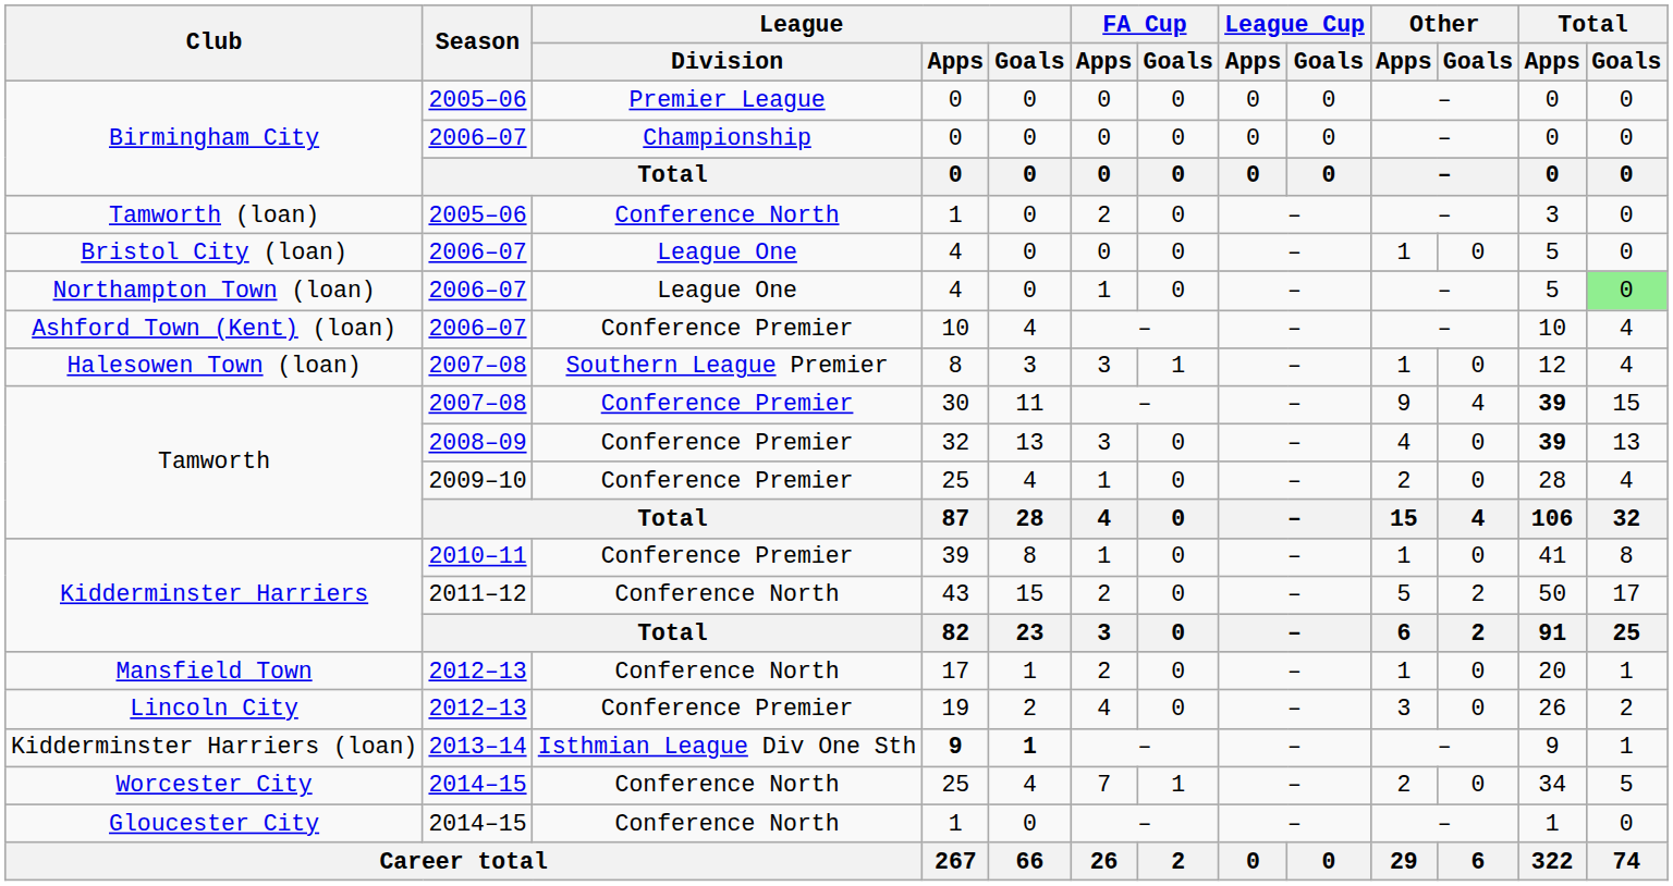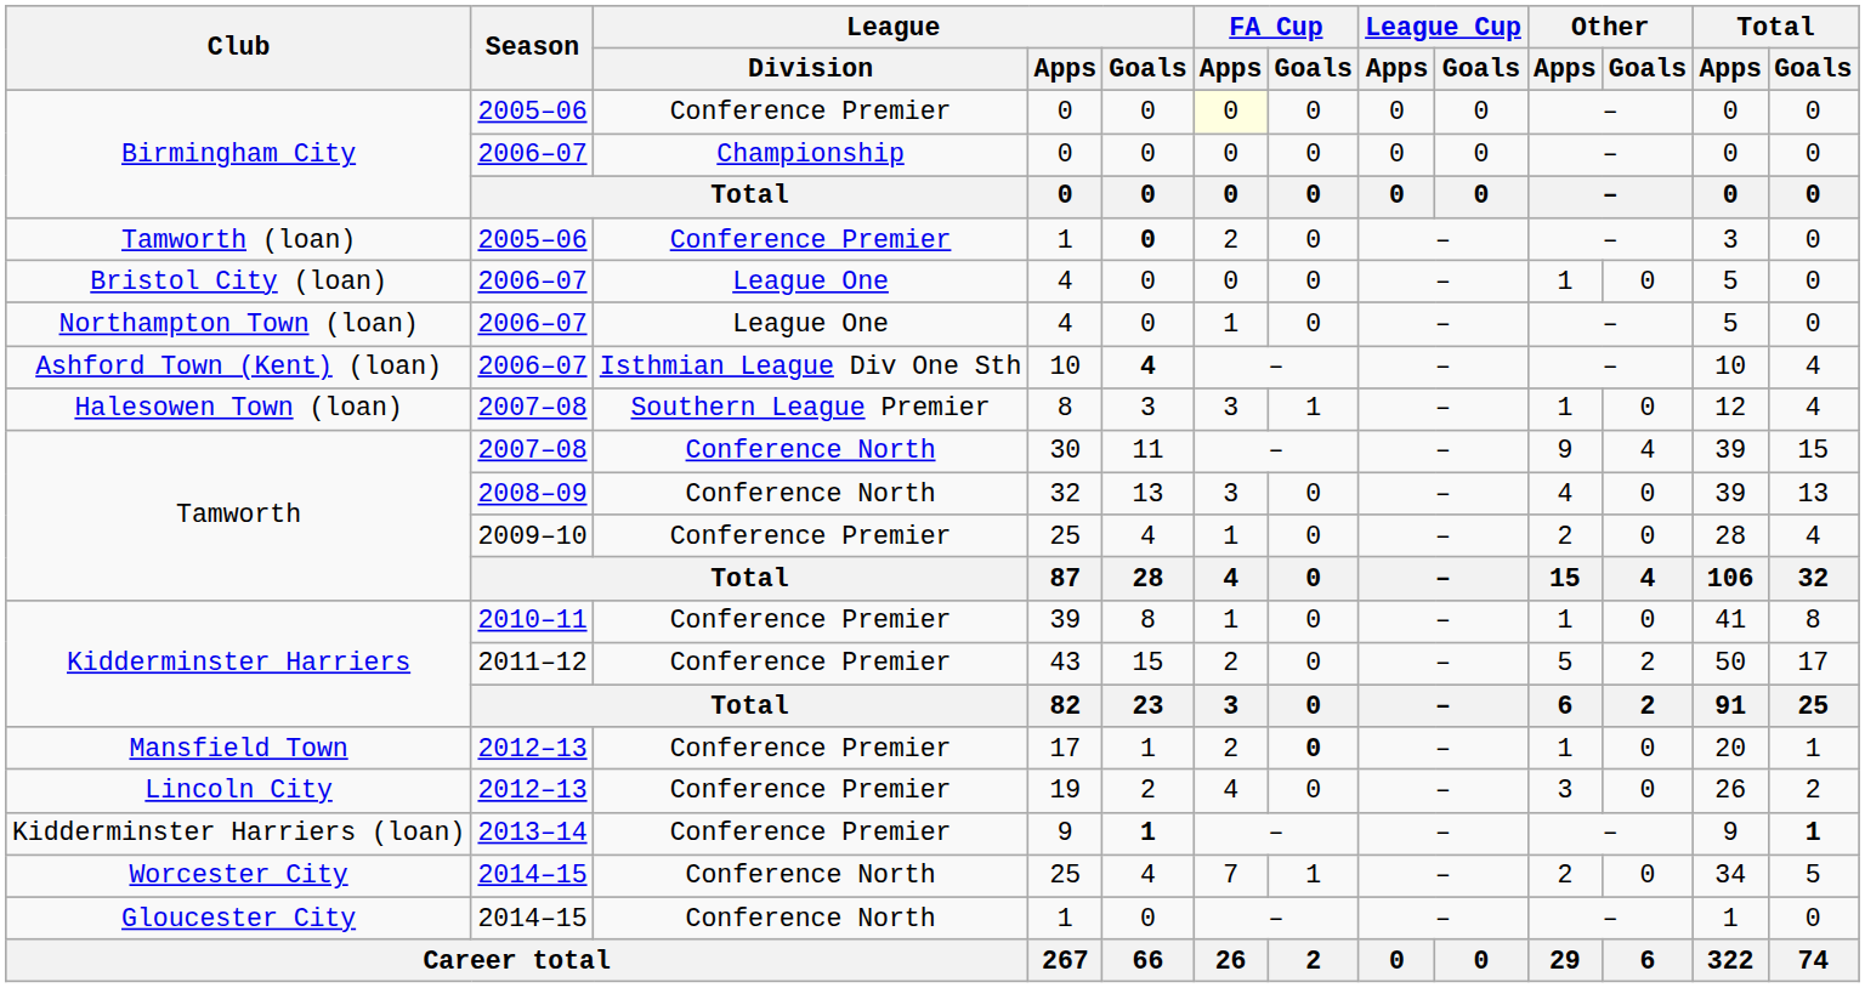Birmingham City / 2005–06 | League / Division: Premier League -> Conference Premier
Birmingham City / 2005–06 | FA Cup / Apps: no background -> lightyellow background
Tamworth (loan) | League / Division: Conference North -> Conference Premier
Tamworth (loan) | League / Goals: normal -> bold
Northampton Town (loan) | Total / Goals: lightgreen background -> no background
Ashford Town (Kent) (loan) | League / Division: Conference Premier -> Isthmian League Div One Sth
Ashford Town (Kent) (loan) | League / Goals: normal -> bold
Tamworth / 2007–08 | League / Division: Conference Premier -> Conference North
Tamworth / 2007–08 | Total / Apps: bold -> normal
Tamworth / 2008–09 | League / Division: Conference Premier -> Conference North
Tamworth / 2008–09 | Total / Apps: bold -> normal
Kidderminster Harriers / 2011–12 | League / Division: Conference North -> Conference Premier
Mansfield Town | League / Division: Conference North -> Conference Premier
Mansfield Town | FA Cup / Goals: normal -> bold
Kidderminster Harriers (loan) | League / Division: Isthmian League Div One Sth -> Conference Premier
Kidderminster Harriers (loan) | League / Apps: bold -> normal
Kidderminster Harriers (loan) | Total / Goals: normal -> bold
